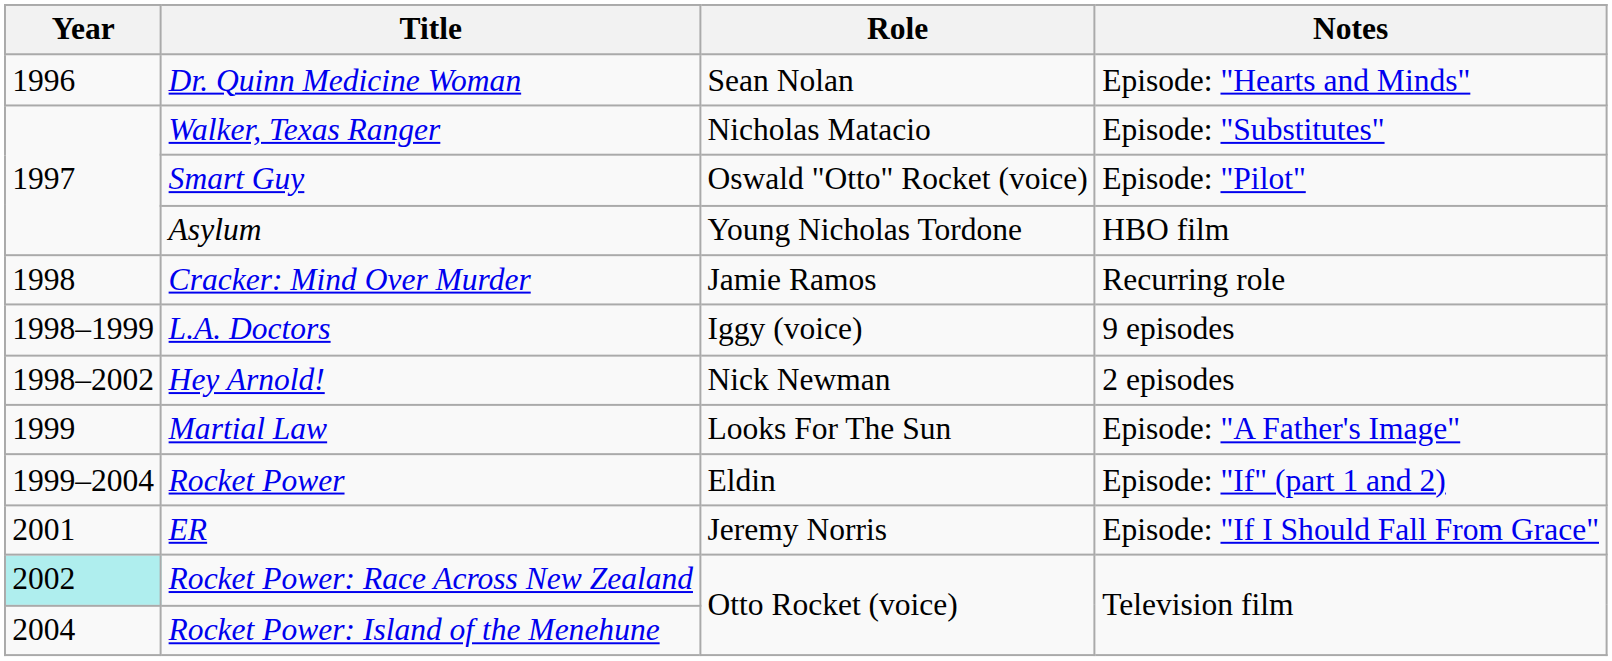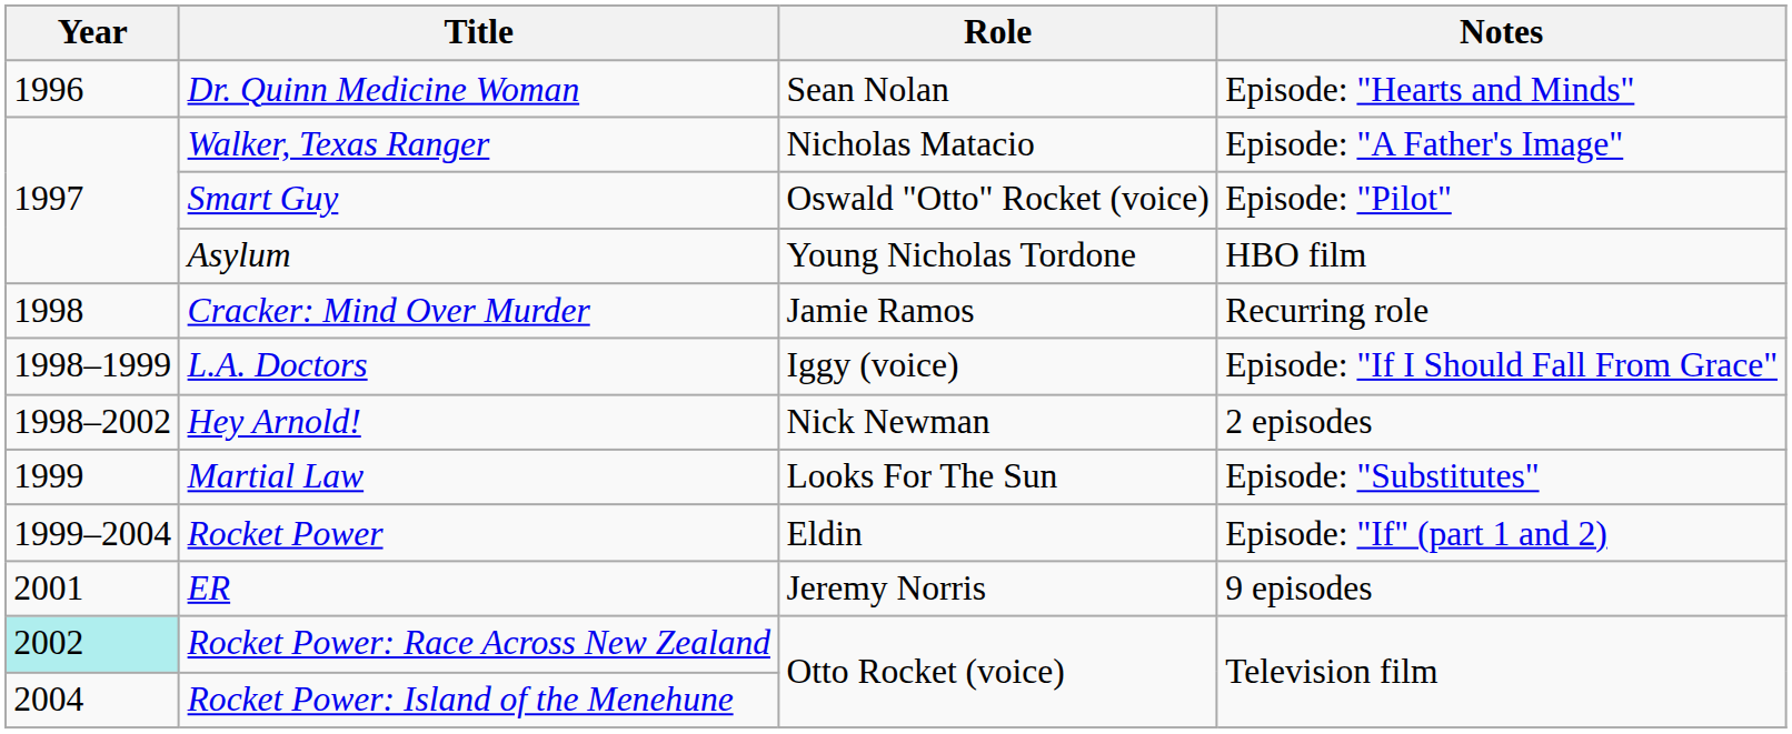Walker, Texas Ranger | Notes: Episode: "Substitutes" -> Episode: "A Father's Image"
L.A. Doctors | Notes: 9 episodes -> Episode: "If I Should Fall From Grace"
Martial Law | Notes: Episode: "A Father's Image" -> Episode: "Substitutes"
ER | Notes: Episode: "If I Should Fall From Grace" -> 9 episodes
